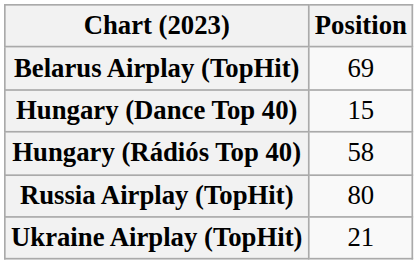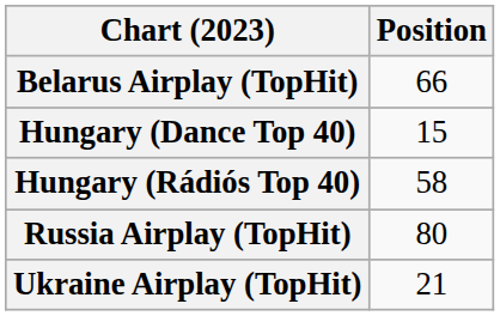Belarus Airplay (TopHit) | Position: 69 -> 66
